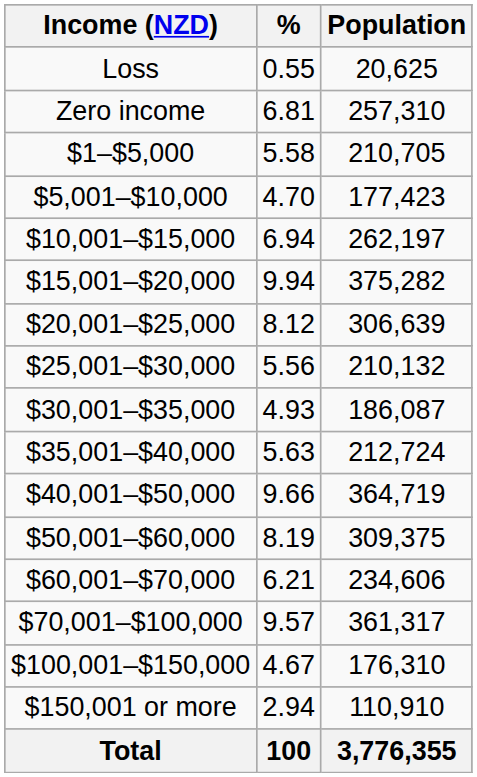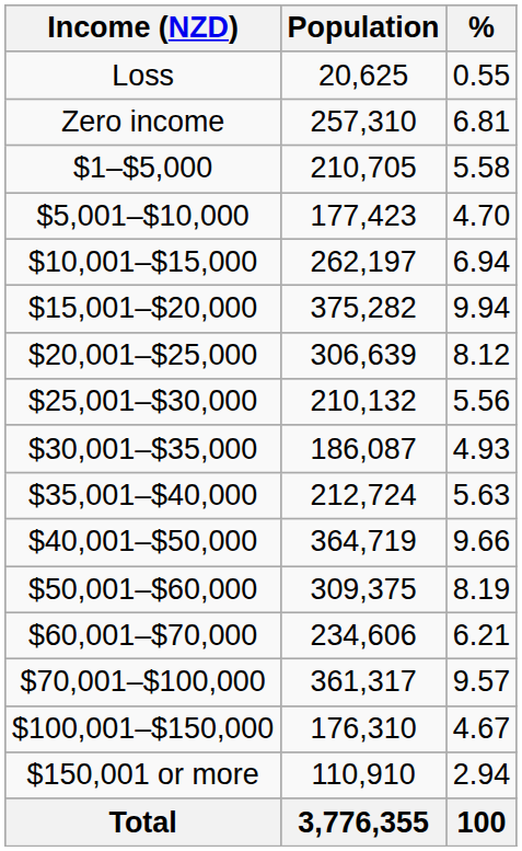columns swapped: Population <-> %
